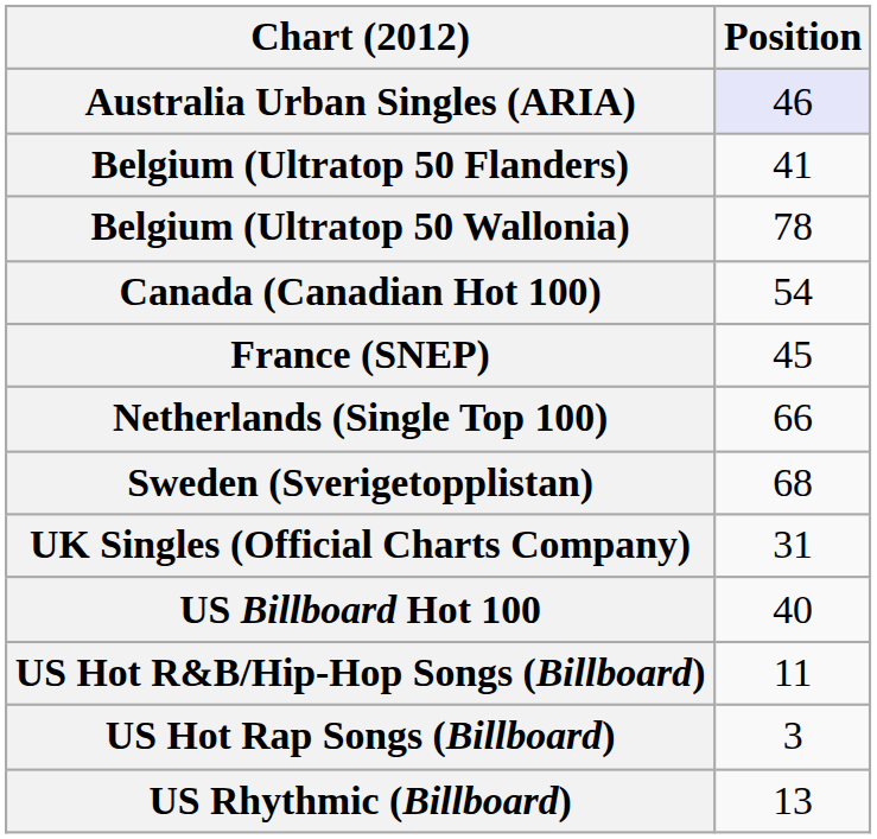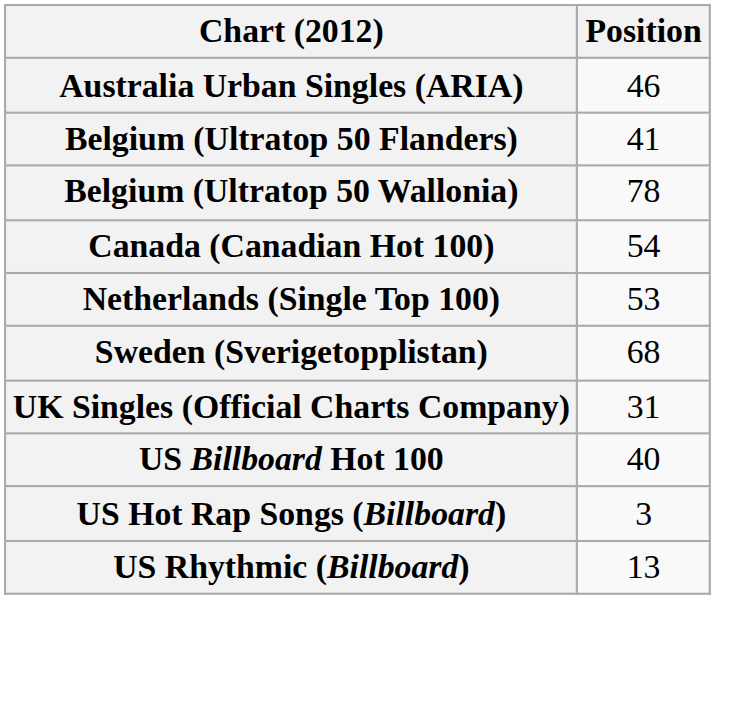Australia Urban Singles (ARIA) | Position: lavender background -> no background
- row: France (SNEP) | 45
Netherlands (Single Top 100) | Position: 66 -> 53
- row: US Hot R&B/Hip-Hop Songs (Billboard) | 11
